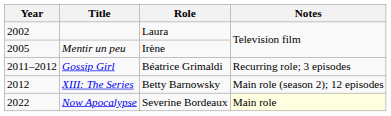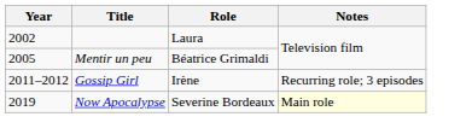Mentir un peu | Role: Irène -> Béatrice Grimaldi
Gossip Girl | Role: Béatrice Grimaldi -> Irène
- row: 2012 | XIII: The Series | Betty Barnowsky | Main role (season 2); 12 episodes
Now Apocalypse | Year: 2022 -> 2019
